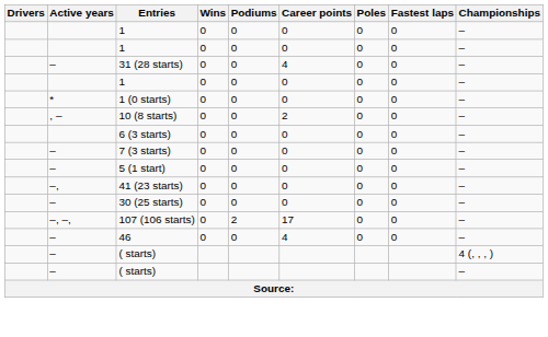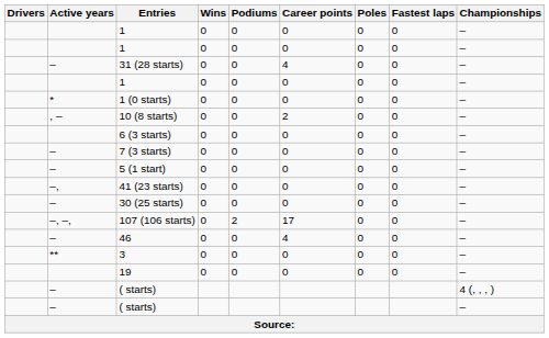+ row: ** | 3 | 0 | 0 | 0 | 0 | 0 | –
+ row: 19 | 0 | 0 | 0 | 0 | 0 | –
